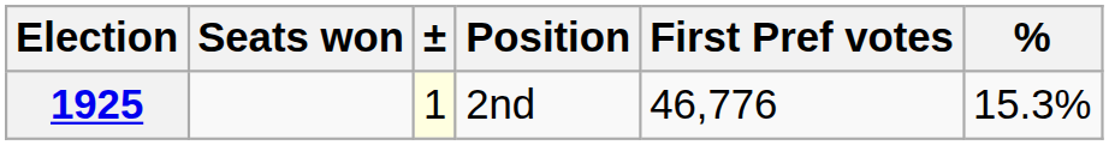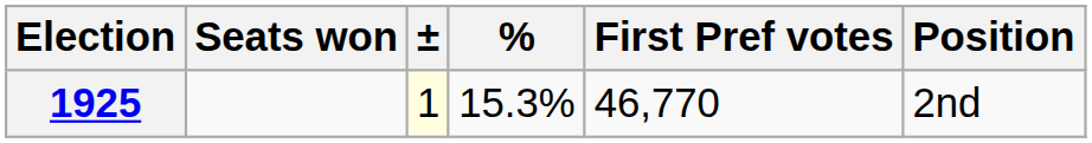columns swapped: Position <-> %
1925 | First Pref votes: 46,776 -> 46,770
